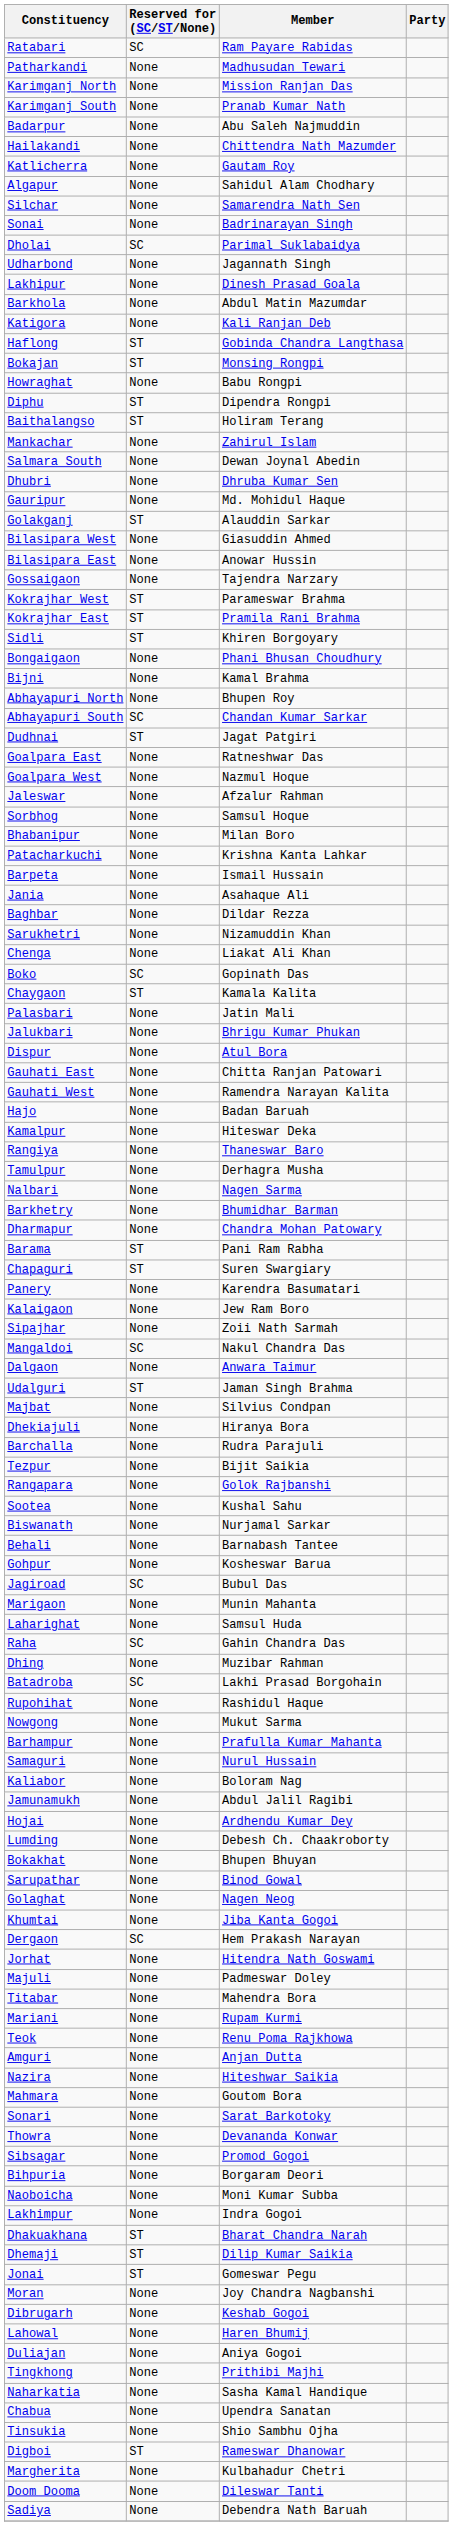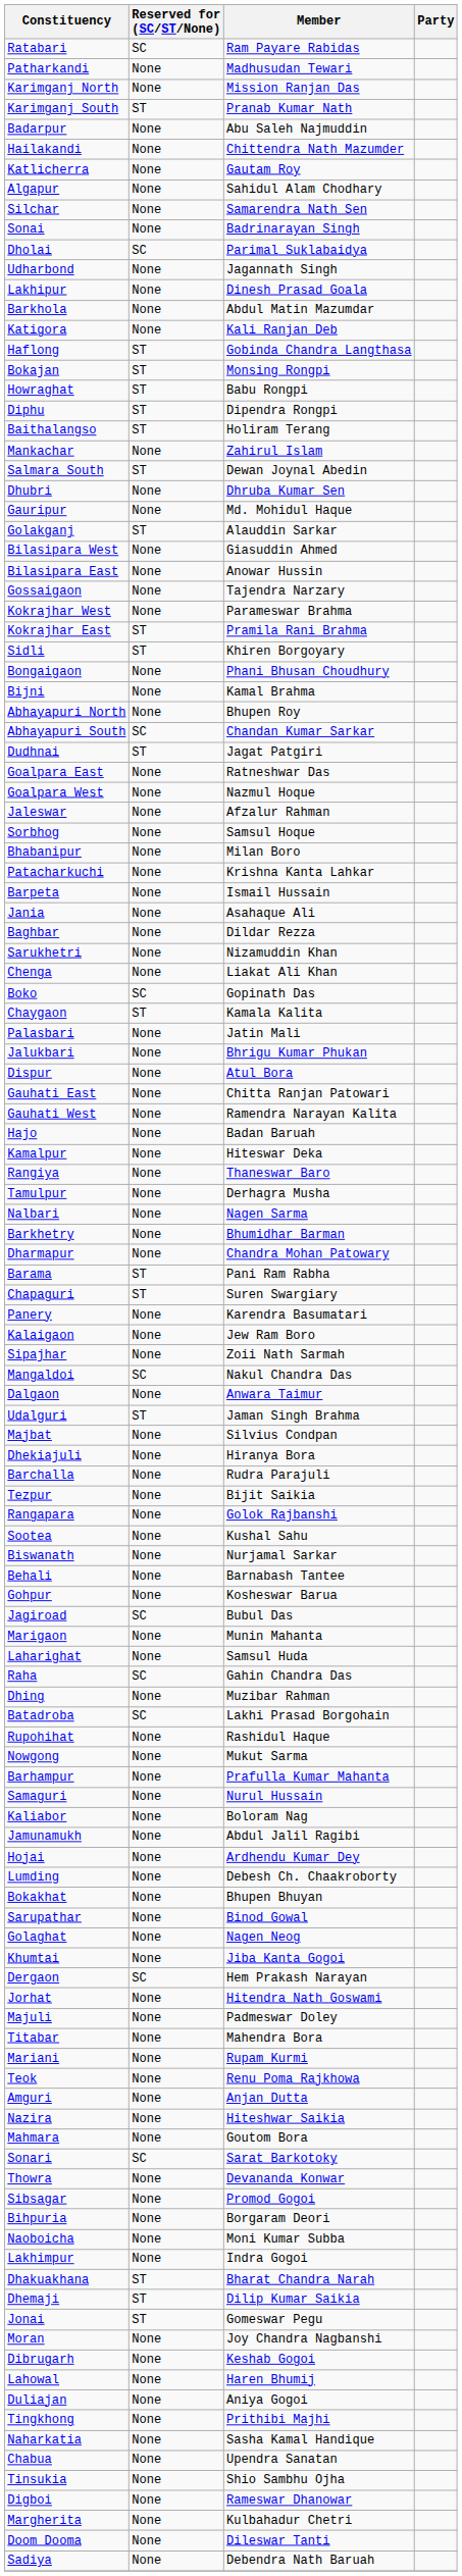Karimganj South | Reserved for (SC/ST/None): None -> ST
Howraghat | Reserved for (SC/ST/None): None -> ST
Salmara South | Reserved for (SC/ST/None): None -> ST
Kokrajhar West | Reserved for (SC/ST/None): ST -> None
Sonari | Reserved for (SC/ST/None): None -> SC
Digboi | Reserved for (SC/ST/None): ST -> None
